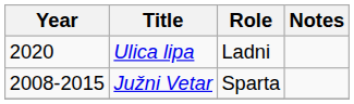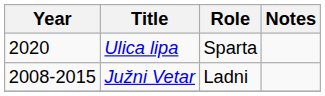Ulica lipa | Role: Ladni -> Sparta
Južni Vetar | Role: Sparta -> Ladni
